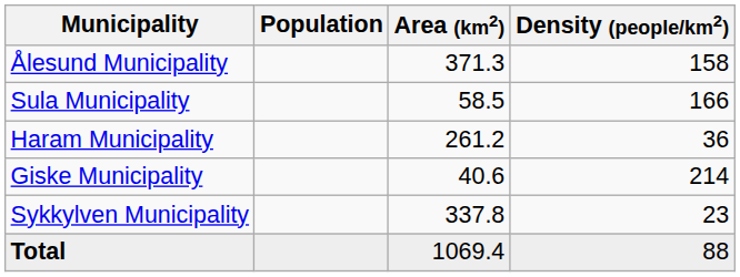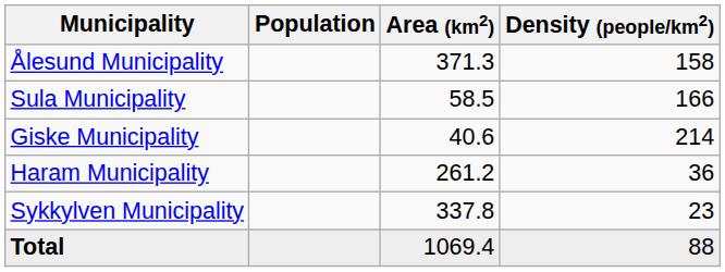rows swapped: Giske Municipality <-> Haram Municipality
